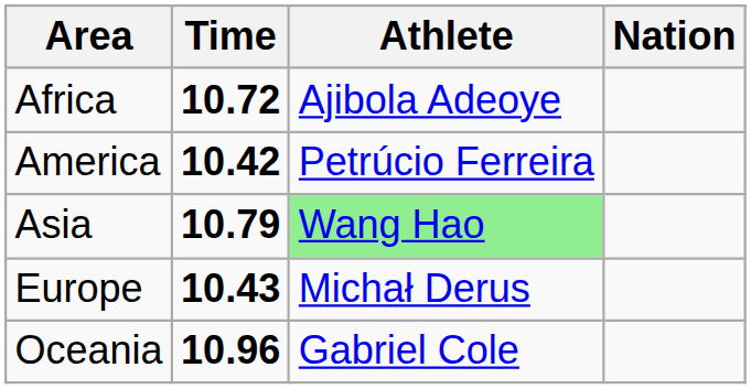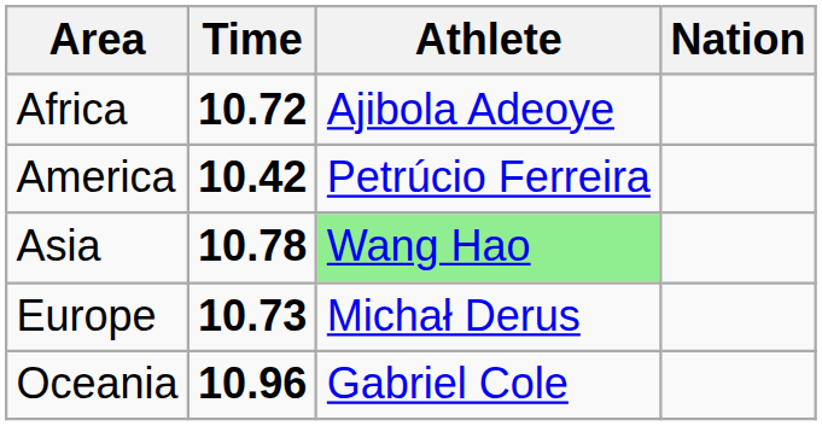Asia | Time: 10.79 -> 10.78
Europe | Time: 10.43 -> 10.73
